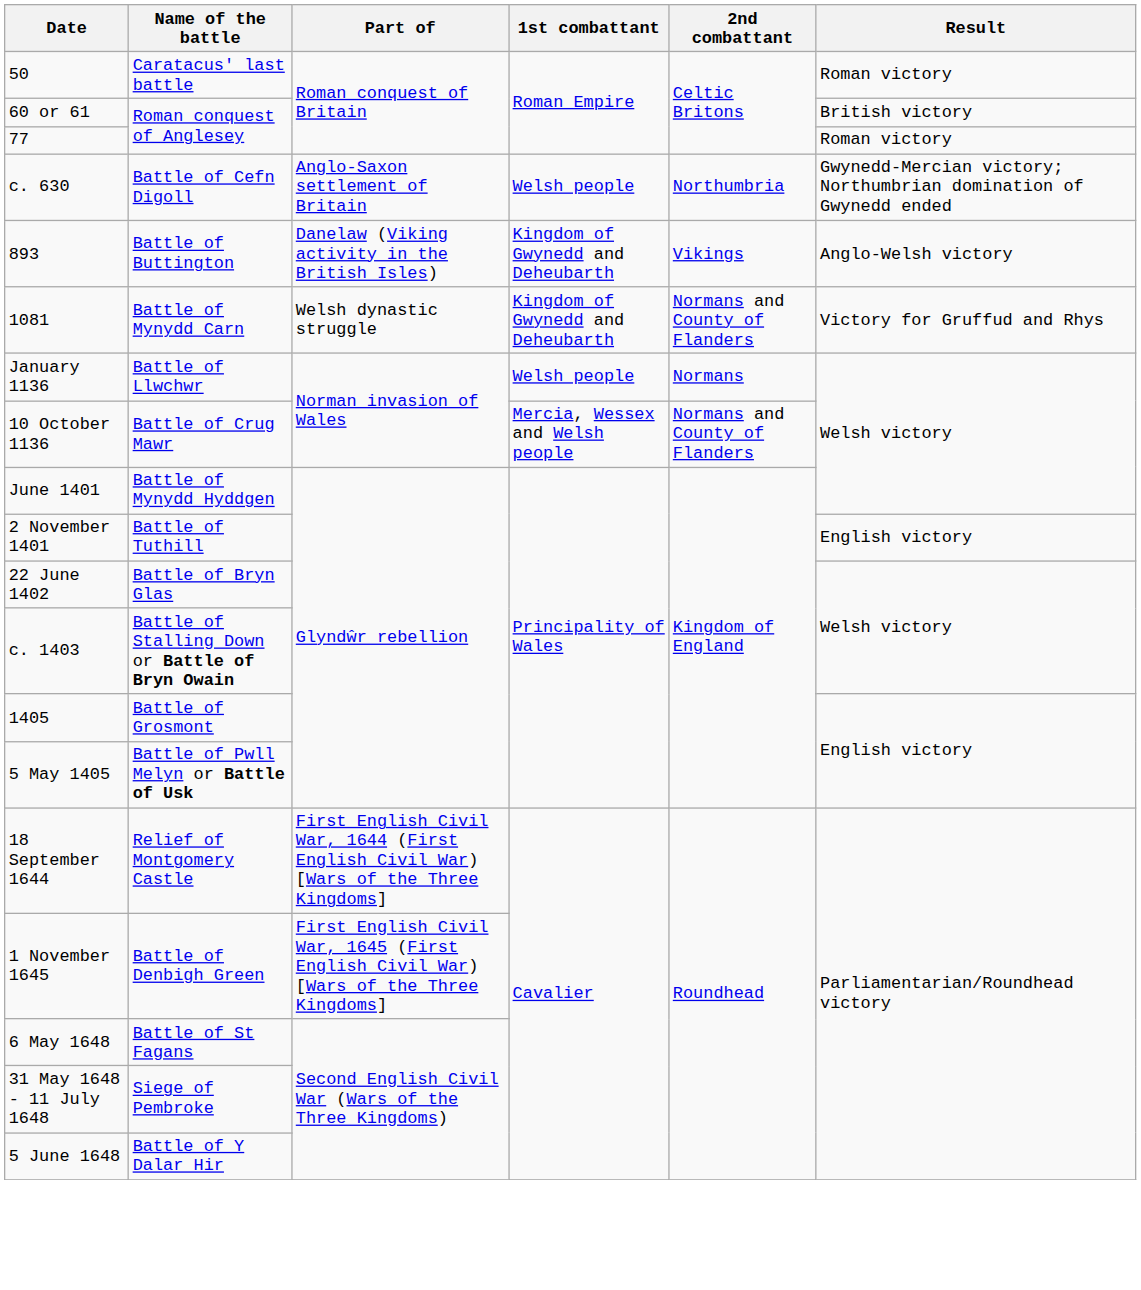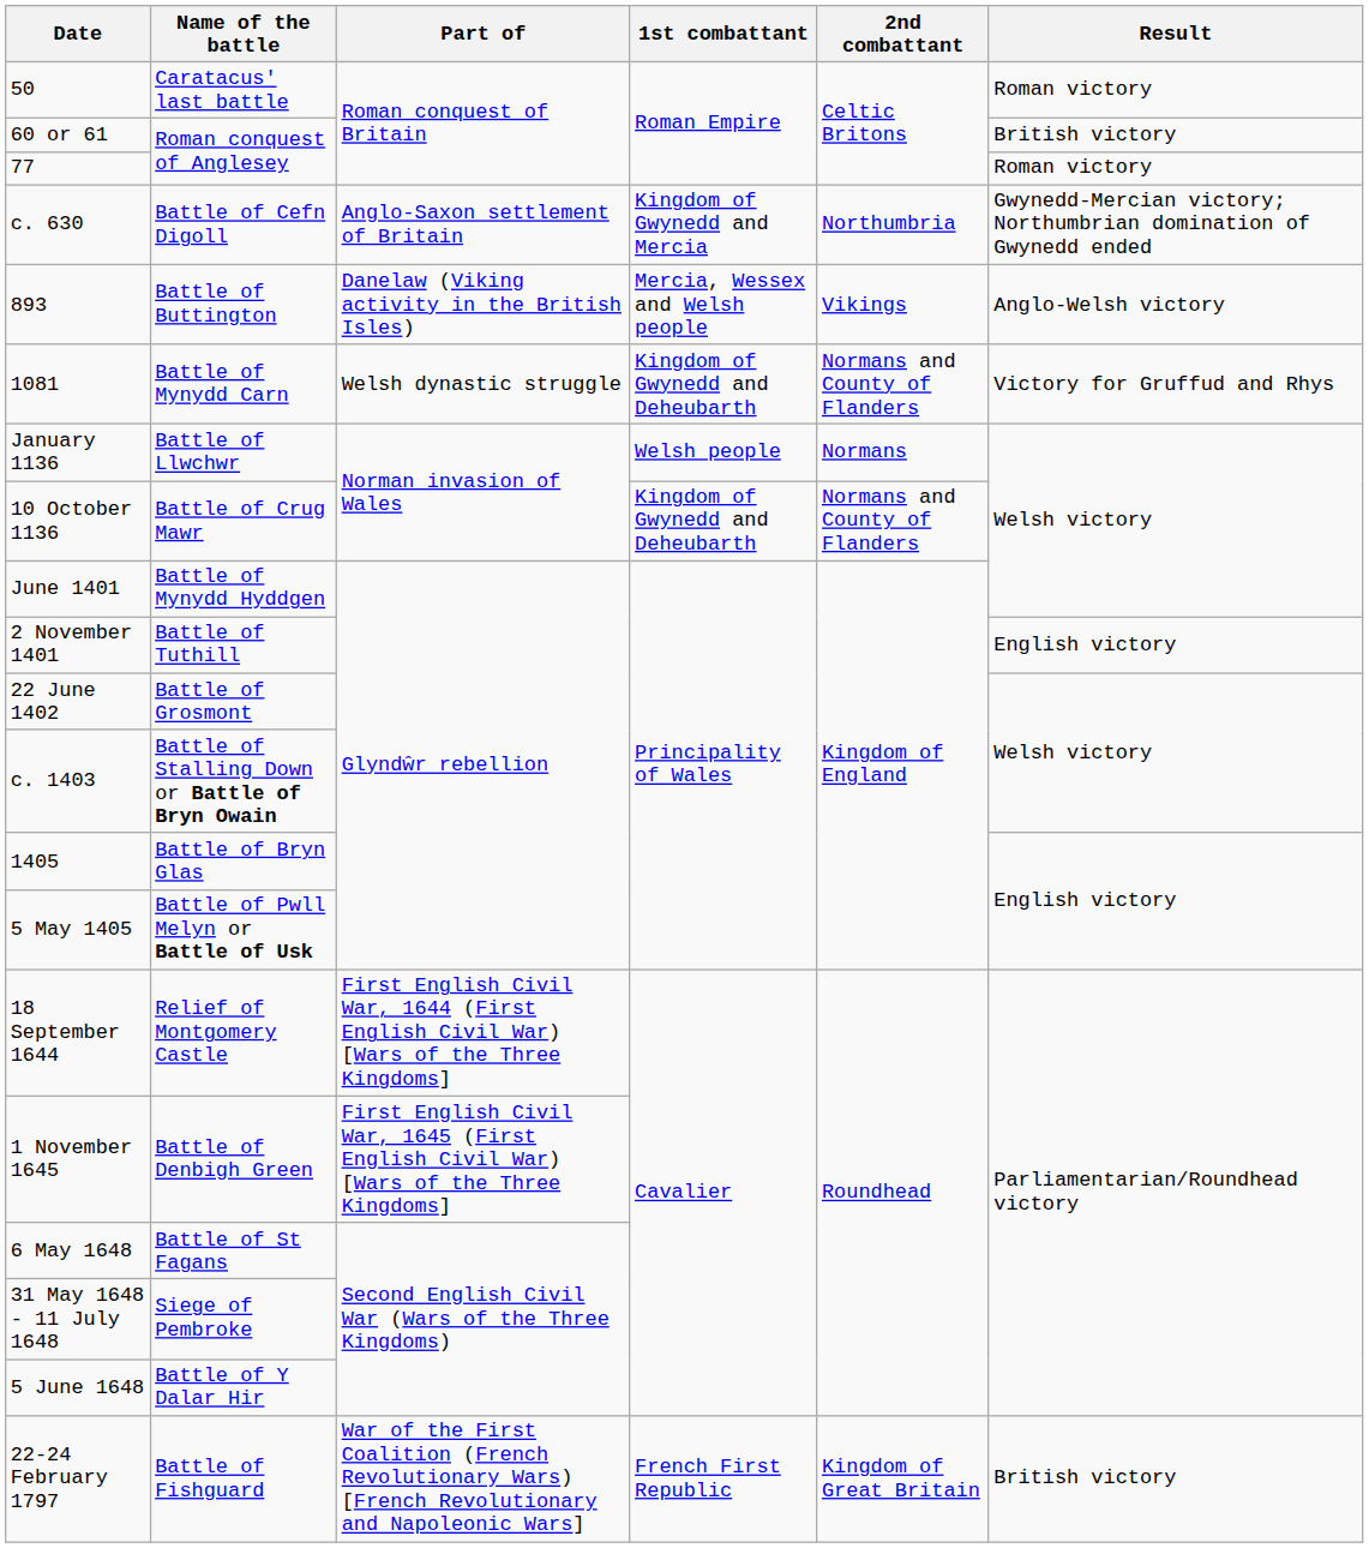c. 630 | 1st combattant: Welsh people -> Kingdom of Gwynedd and Mercia
893 | 1st combattant: Kingdom of Gwynedd and Deheubarth -> Mercia, Wessex and Welsh people
10 October 1136 | 1st combattant: Mercia, Wessex and Welsh people -> Kingdom of Gwynedd and Deheubarth
22 June 1402 | Name of the battle: Battle of Bryn Glas -> Battle of Grosmont
1405 | Name of the battle: Battle of Grosmont -> Battle of Bryn Glas
+ row: 22-24 February 1797 | Battle of Fishguard | War of the First Coalition (French Revolutionary Wars) [French Revolutionary and Napoleonic Wars] | French First Republic | Kingdom of Great Britain | British victory
